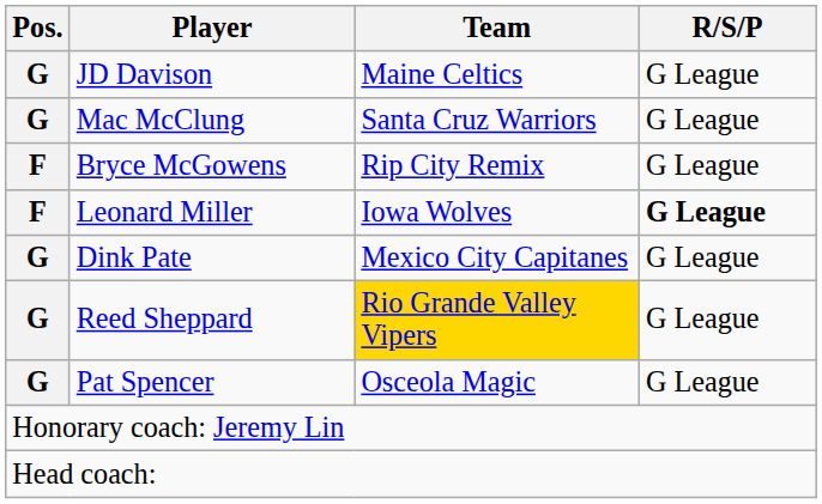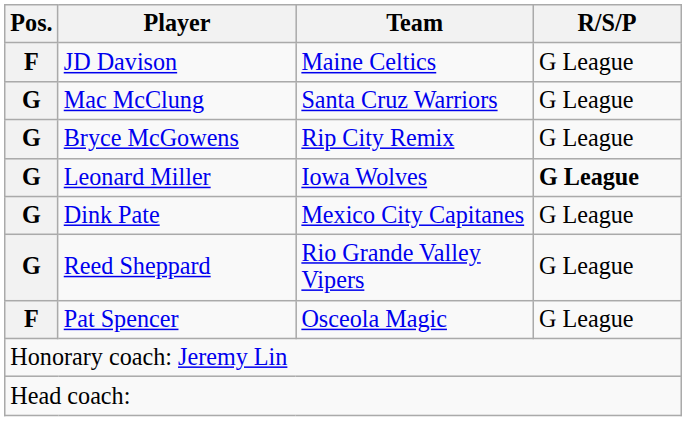JD Davison | Pos.: G -> F
Bryce McGowens | Pos.: F -> G
Leonard Miller | Pos.: F -> G
Reed Sheppard | Team: gold background -> no background
Pat Spencer | Pos.: G -> F
